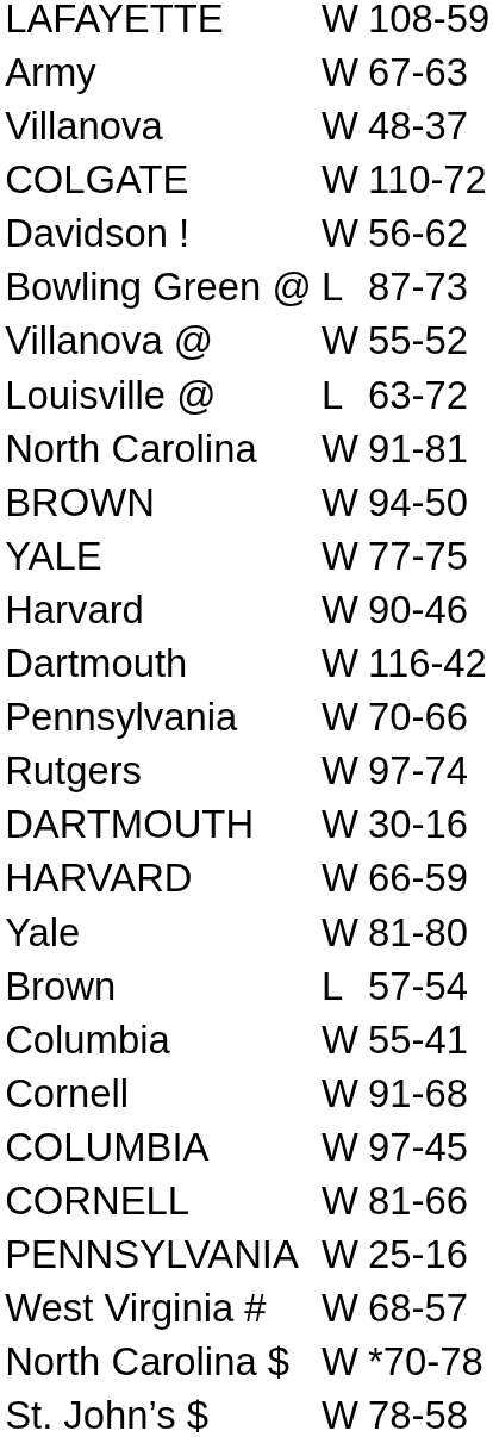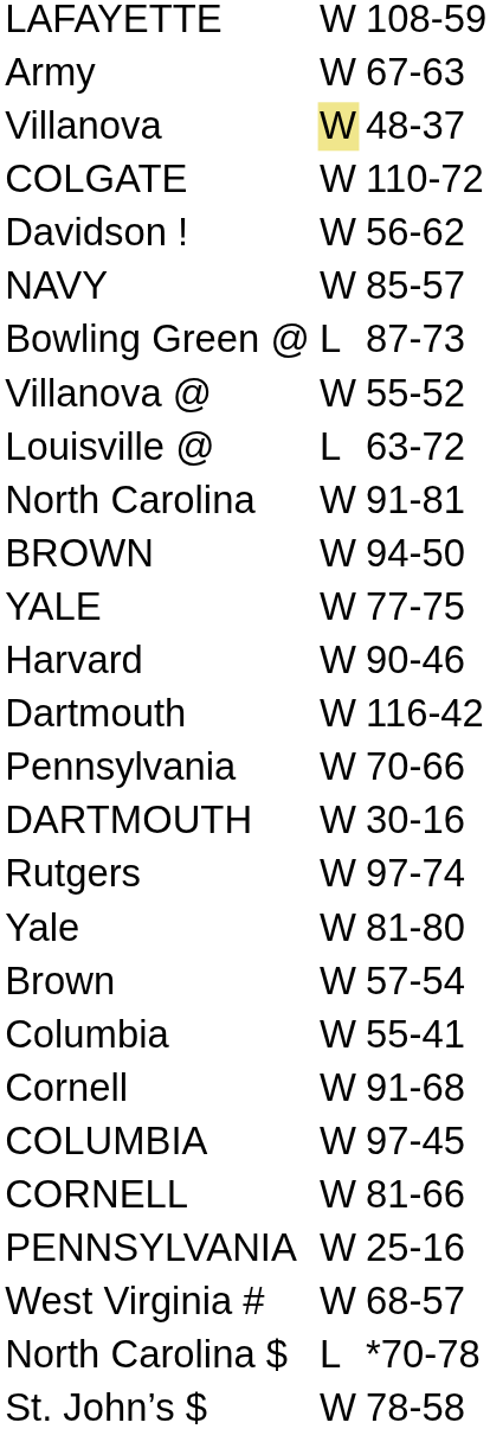Villanova | column 2: no background -> khaki background
+ row: NAVY | W | 85-57
rows swapped: Rutgers <-> DARTMOUTH
- row: HARVARD | W | 66-59
Brown | column 2: L -> W
North Carolina $ | column 2: W -> L
